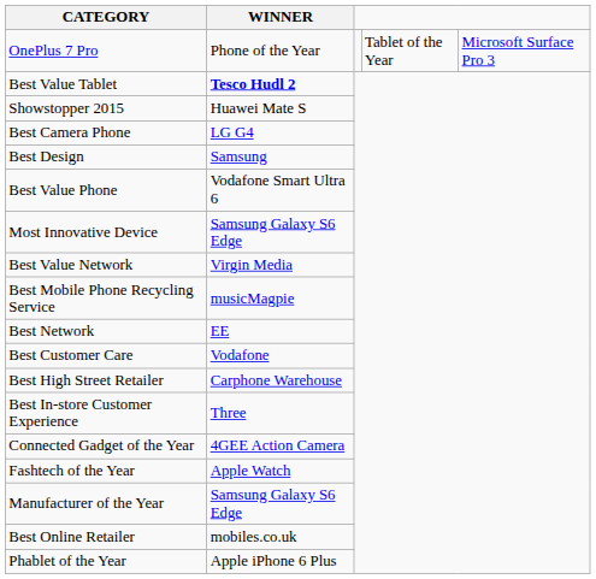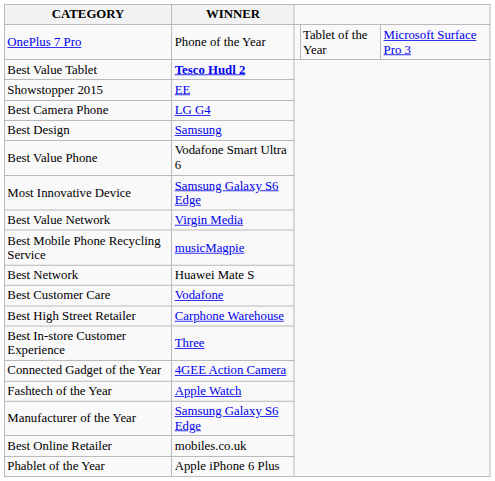Showstopper 2015 | WINNER: Huawei Mate S -> EE
Best Network | WINNER: EE -> Huawei Mate S
